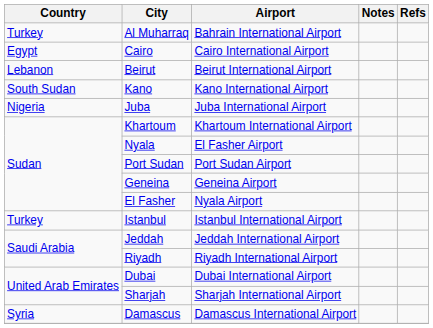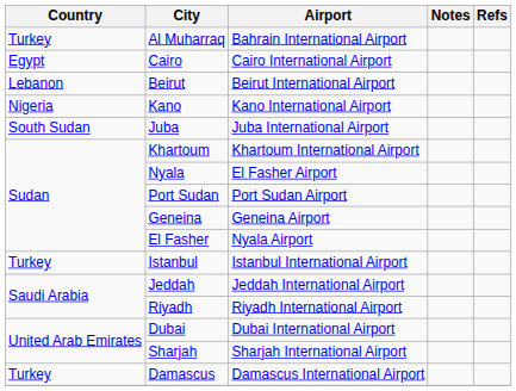Kano | Country: South Sudan -> Nigeria
Juba | Country: Nigeria -> South Sudan
Damascus | Country: Syria -> Turkey
